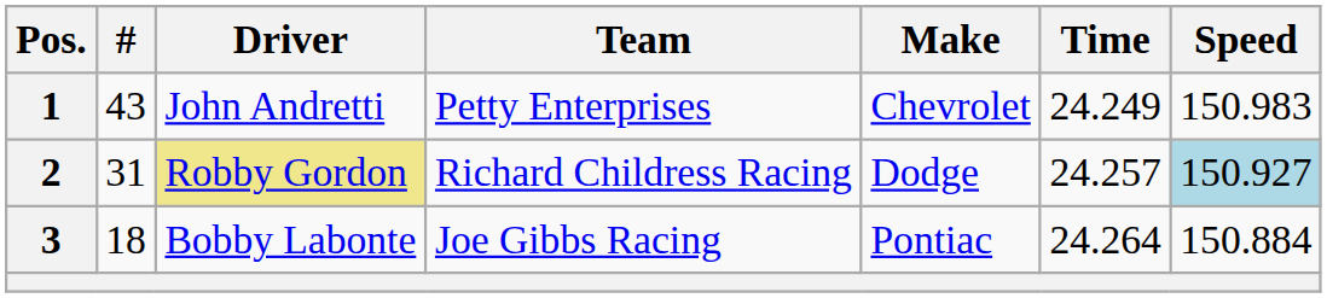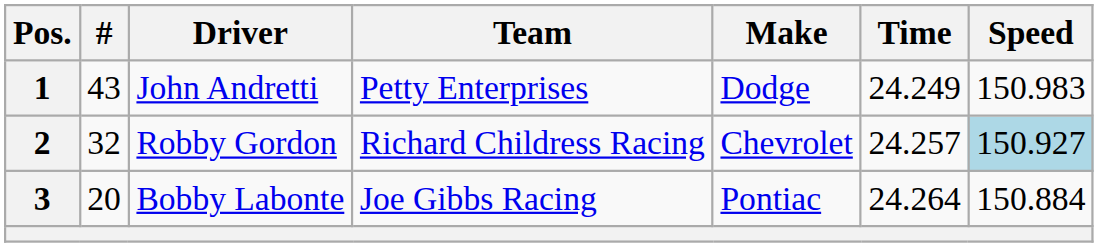1 | Make: Chevrolet -> Dodge
2 | #: 31 -> 32
2 | Driver: khaki background -> no background
2 | Make: Dodge -> Chevrolet
3 | #: 18 -> 20
